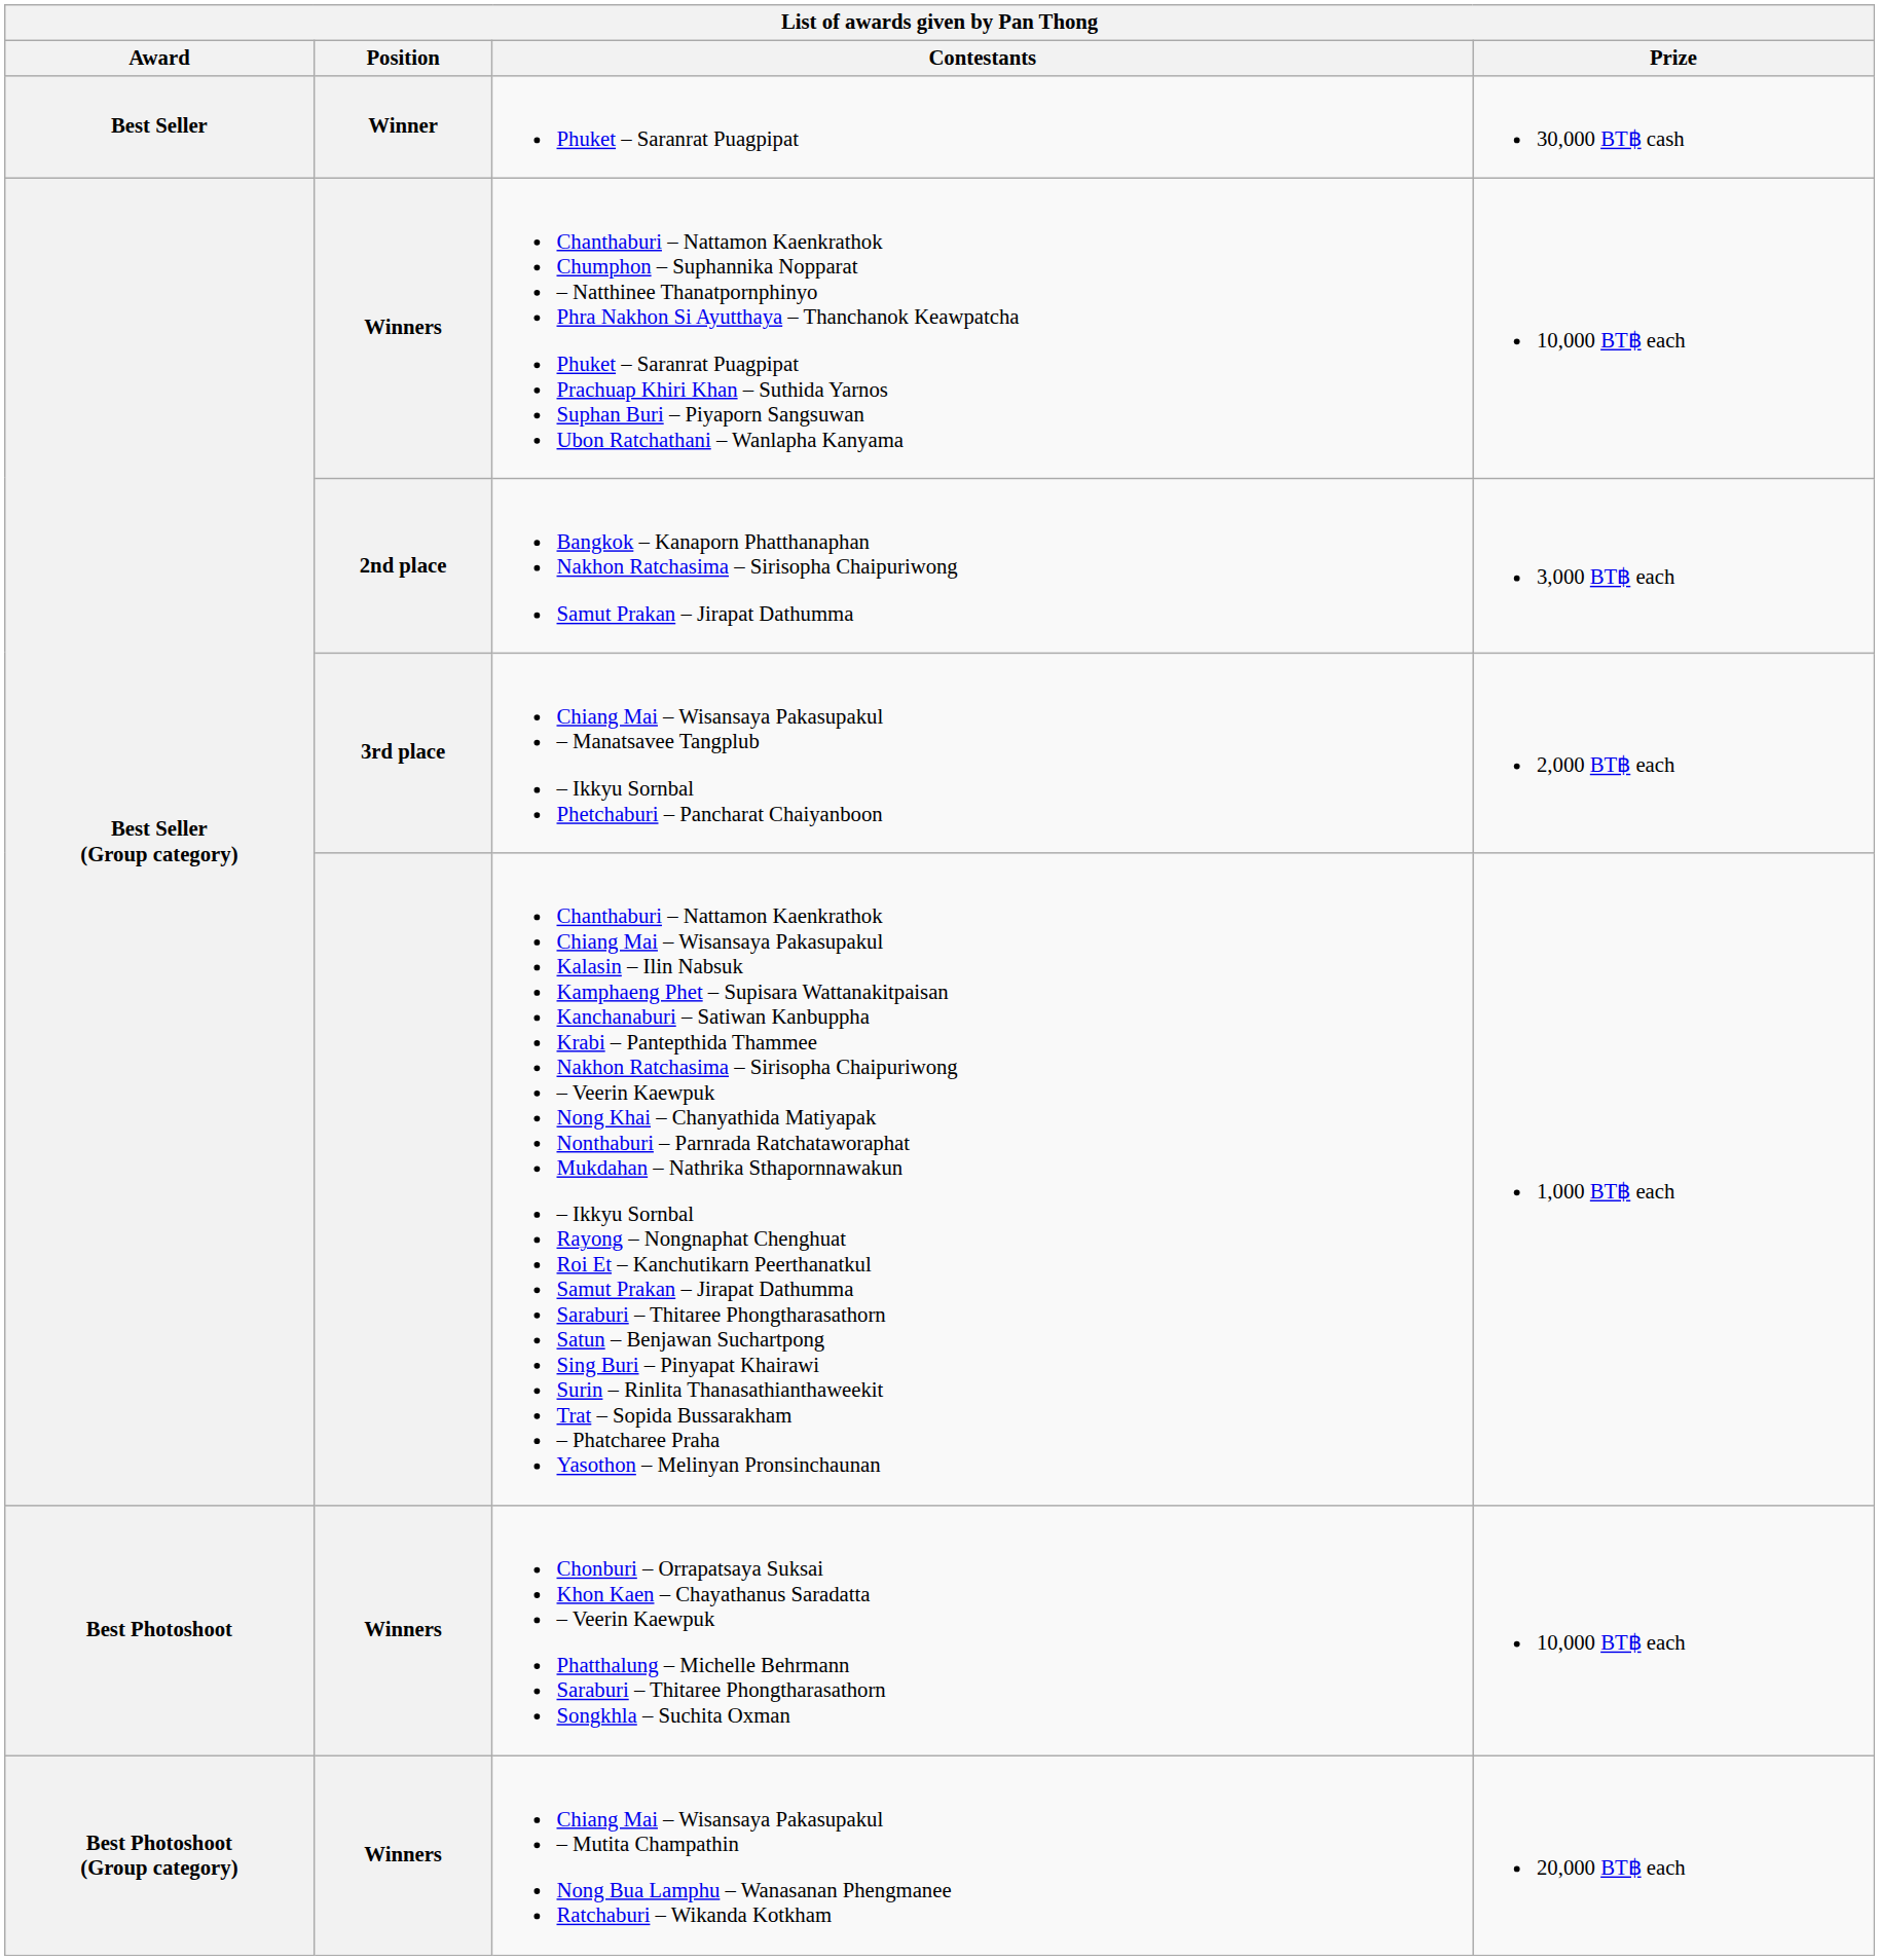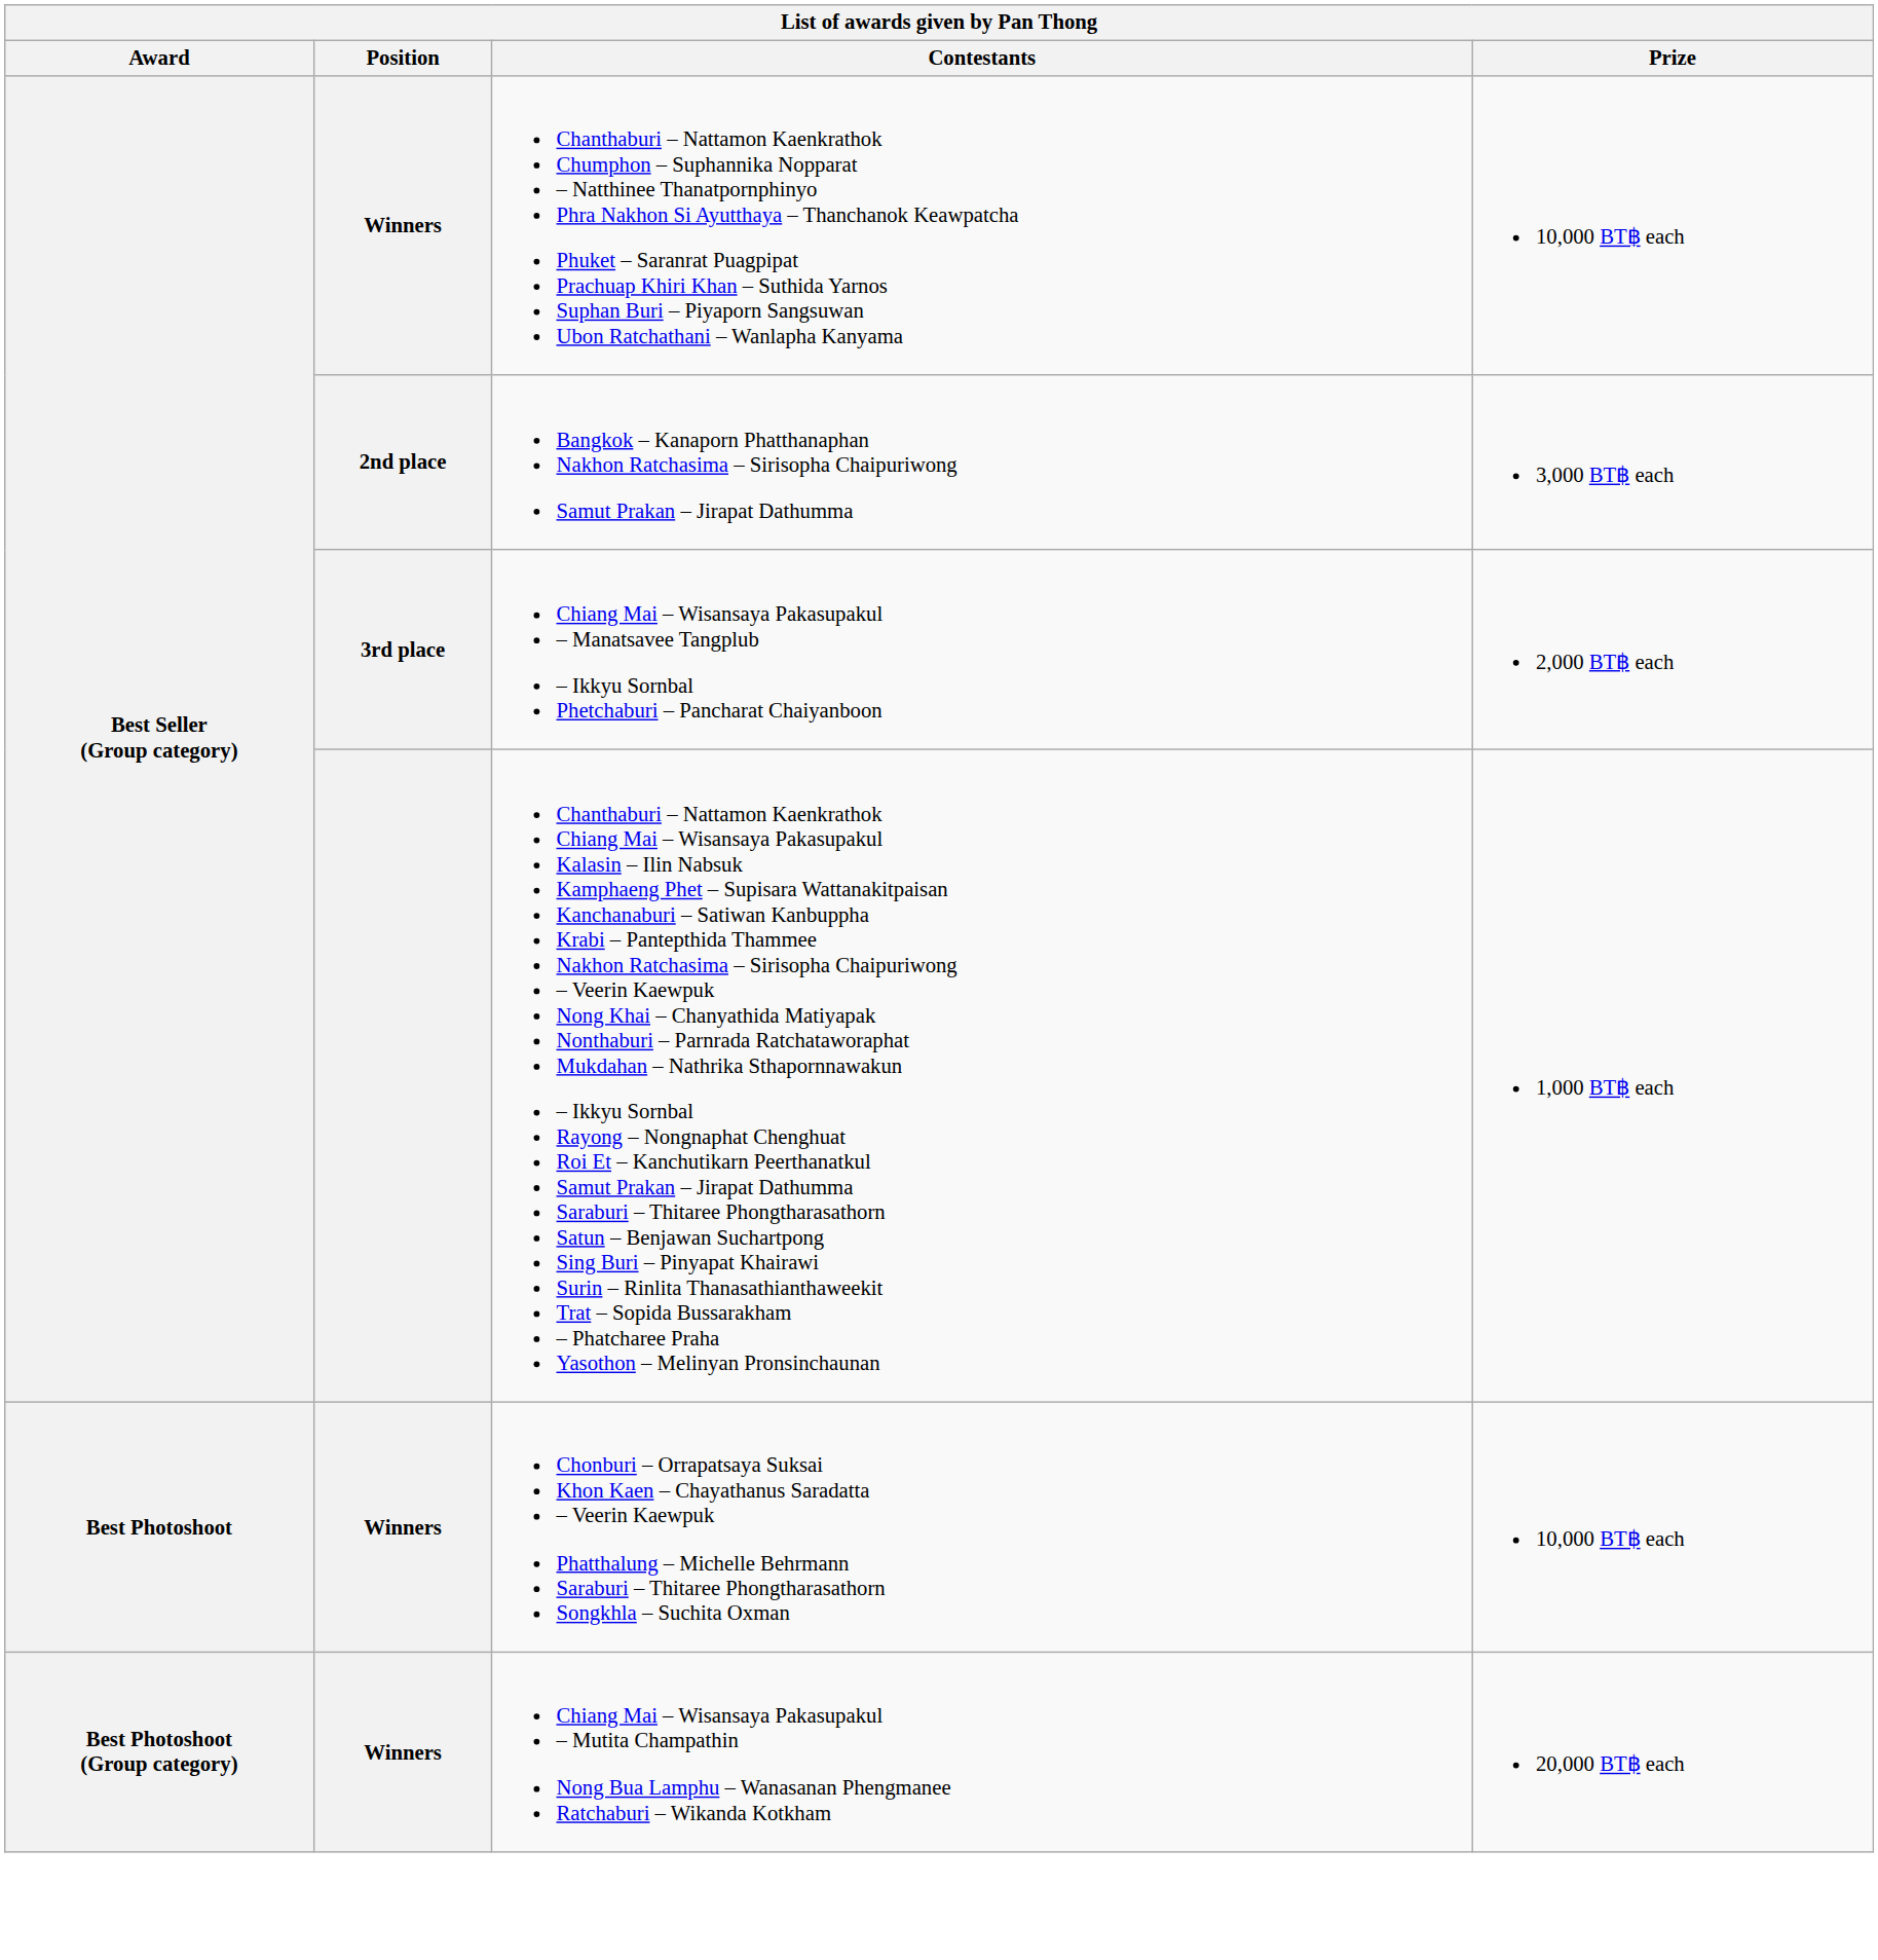- row: Best Seller | Winner | Phuket – Saranrat Puagpipat | 30,000 BT฿ cash
